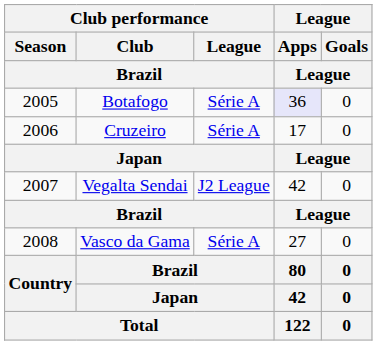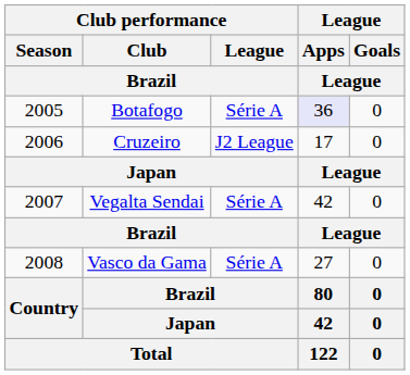Cruzeiro | Club performance / League / Brazil: Série A -> J2 League
Vegalta Sendai | Club performance / League / Brazil: J2 League -> Série A
